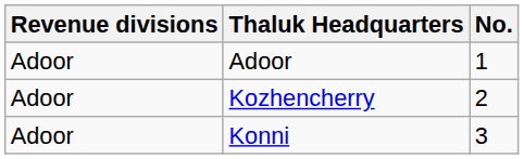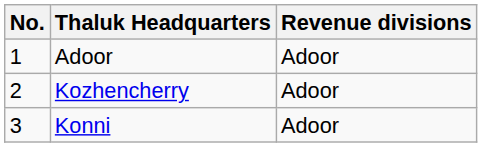columns swapped: No. <-> Revenue divisions
